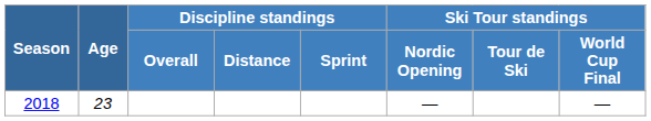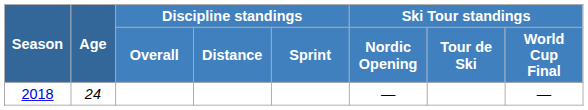2018 | Age: 23 -> 24
